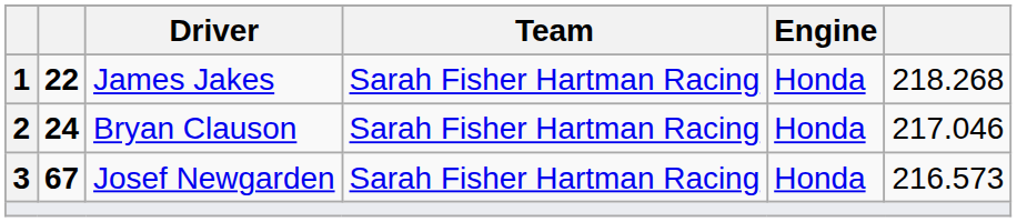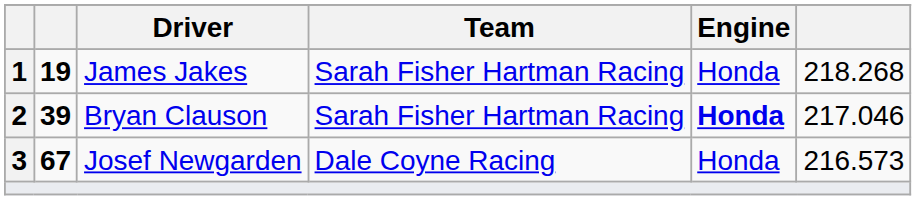James Jakes | column 2: 22 -> 19
Bryan Clauson | column 2: 24 -> 39
Bryan Clauson | Engine: normal -> bold
Josef Newgarden | Team: Sarah Fisher Hartman Racing -> Dale Coyne Racing
